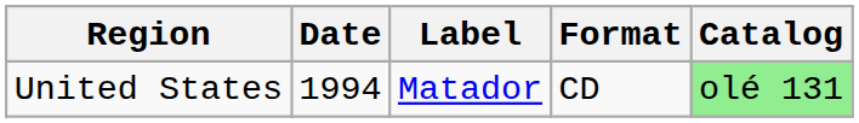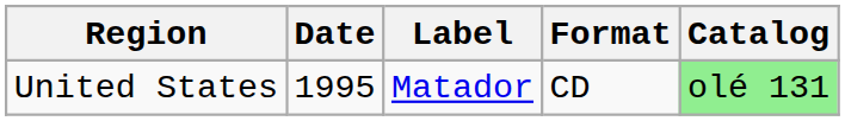United States | Date: 1994 -> 1995
